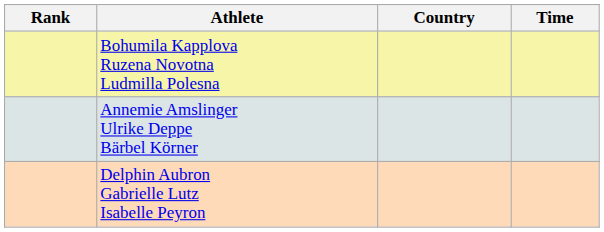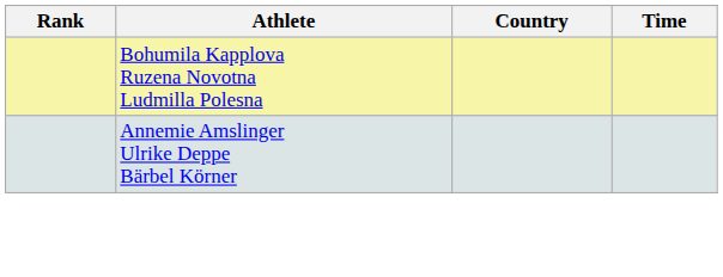- row: Delphin Aubron Gabrielle Lutz Isabelle Peyron
